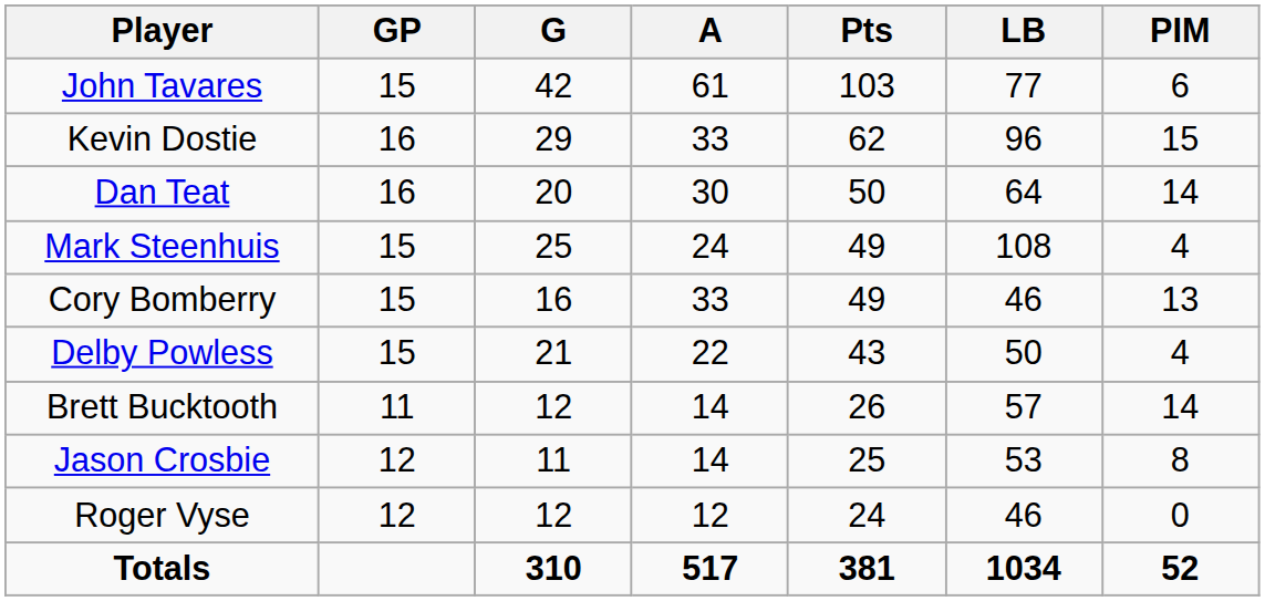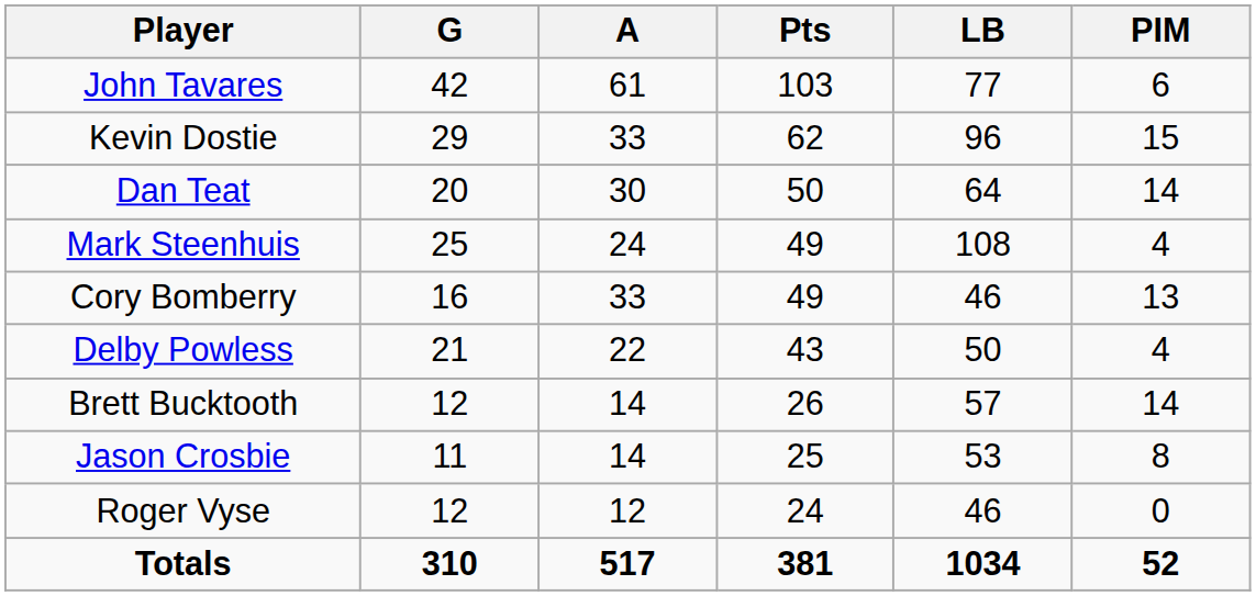- column: GP | 15 | 16 | 16 | 15 | 15 | 15 | 11 | 12 | 12
